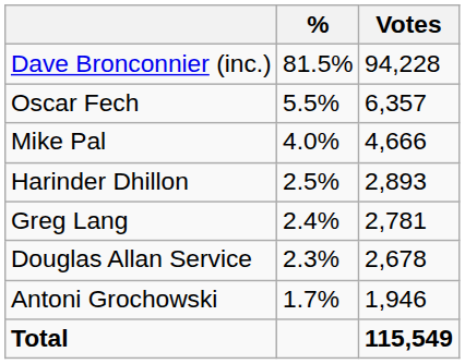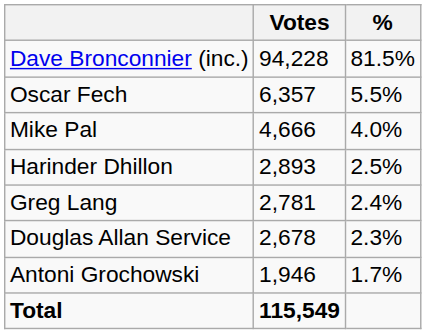columns swapped: Votes <-> %
